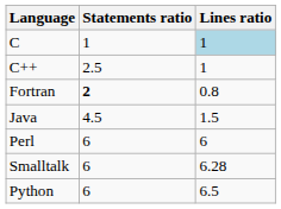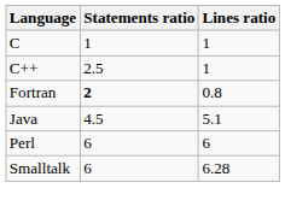C | Lines ratio: lightblue background -> no background
Java | Lines ratio: 1.5 -> 5.1
- row: Python | 6 | 6.5
